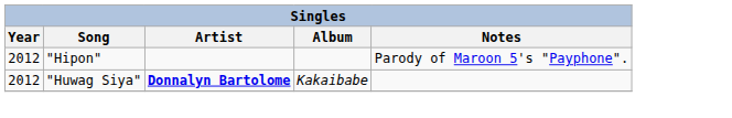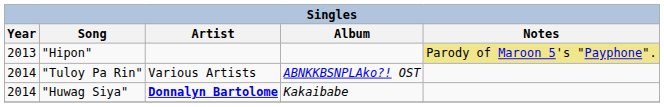"Hipon" | Year: 2012 -> 2013
"Hipon" | Notes: no background -> khaki background
+ row: 2014 | "Tuloy Pa Rin" | Various Artists | ABNKKBSNPLAko?! OST
"Huwag Siya" | Year: 2012 -> 2014
